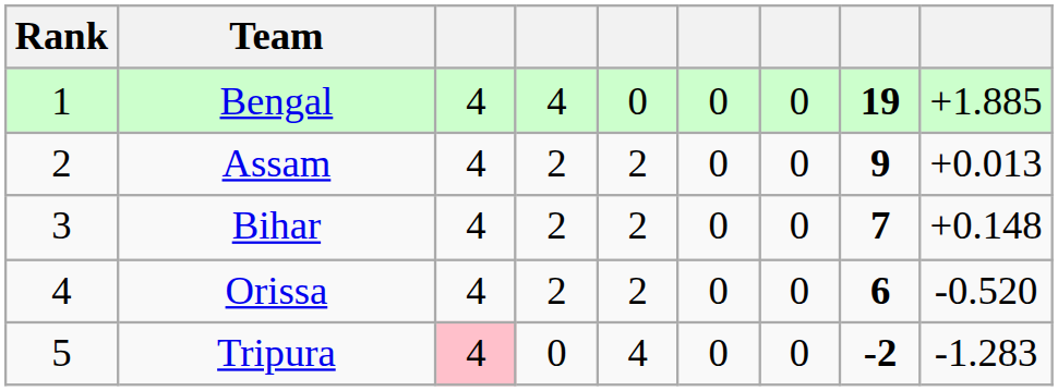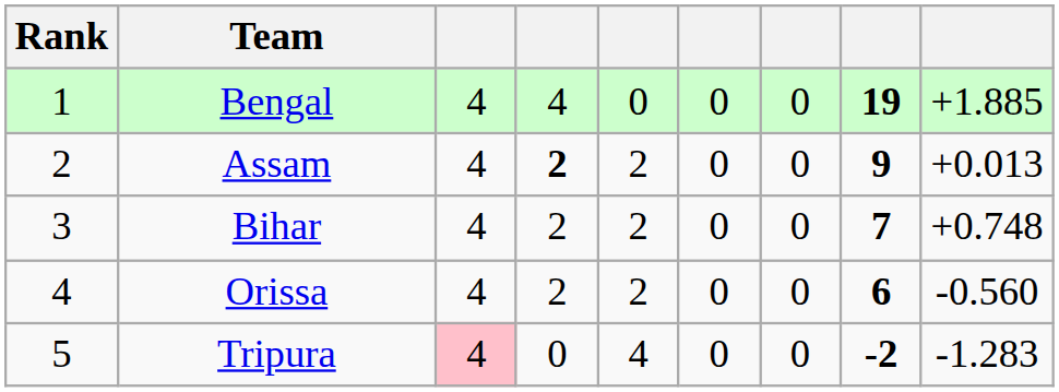Assam | column 4: normal -> bold
Bihar | column 9: +0.148 -> +0.748
Orissa | column 9: -0.520 -> -0.560
